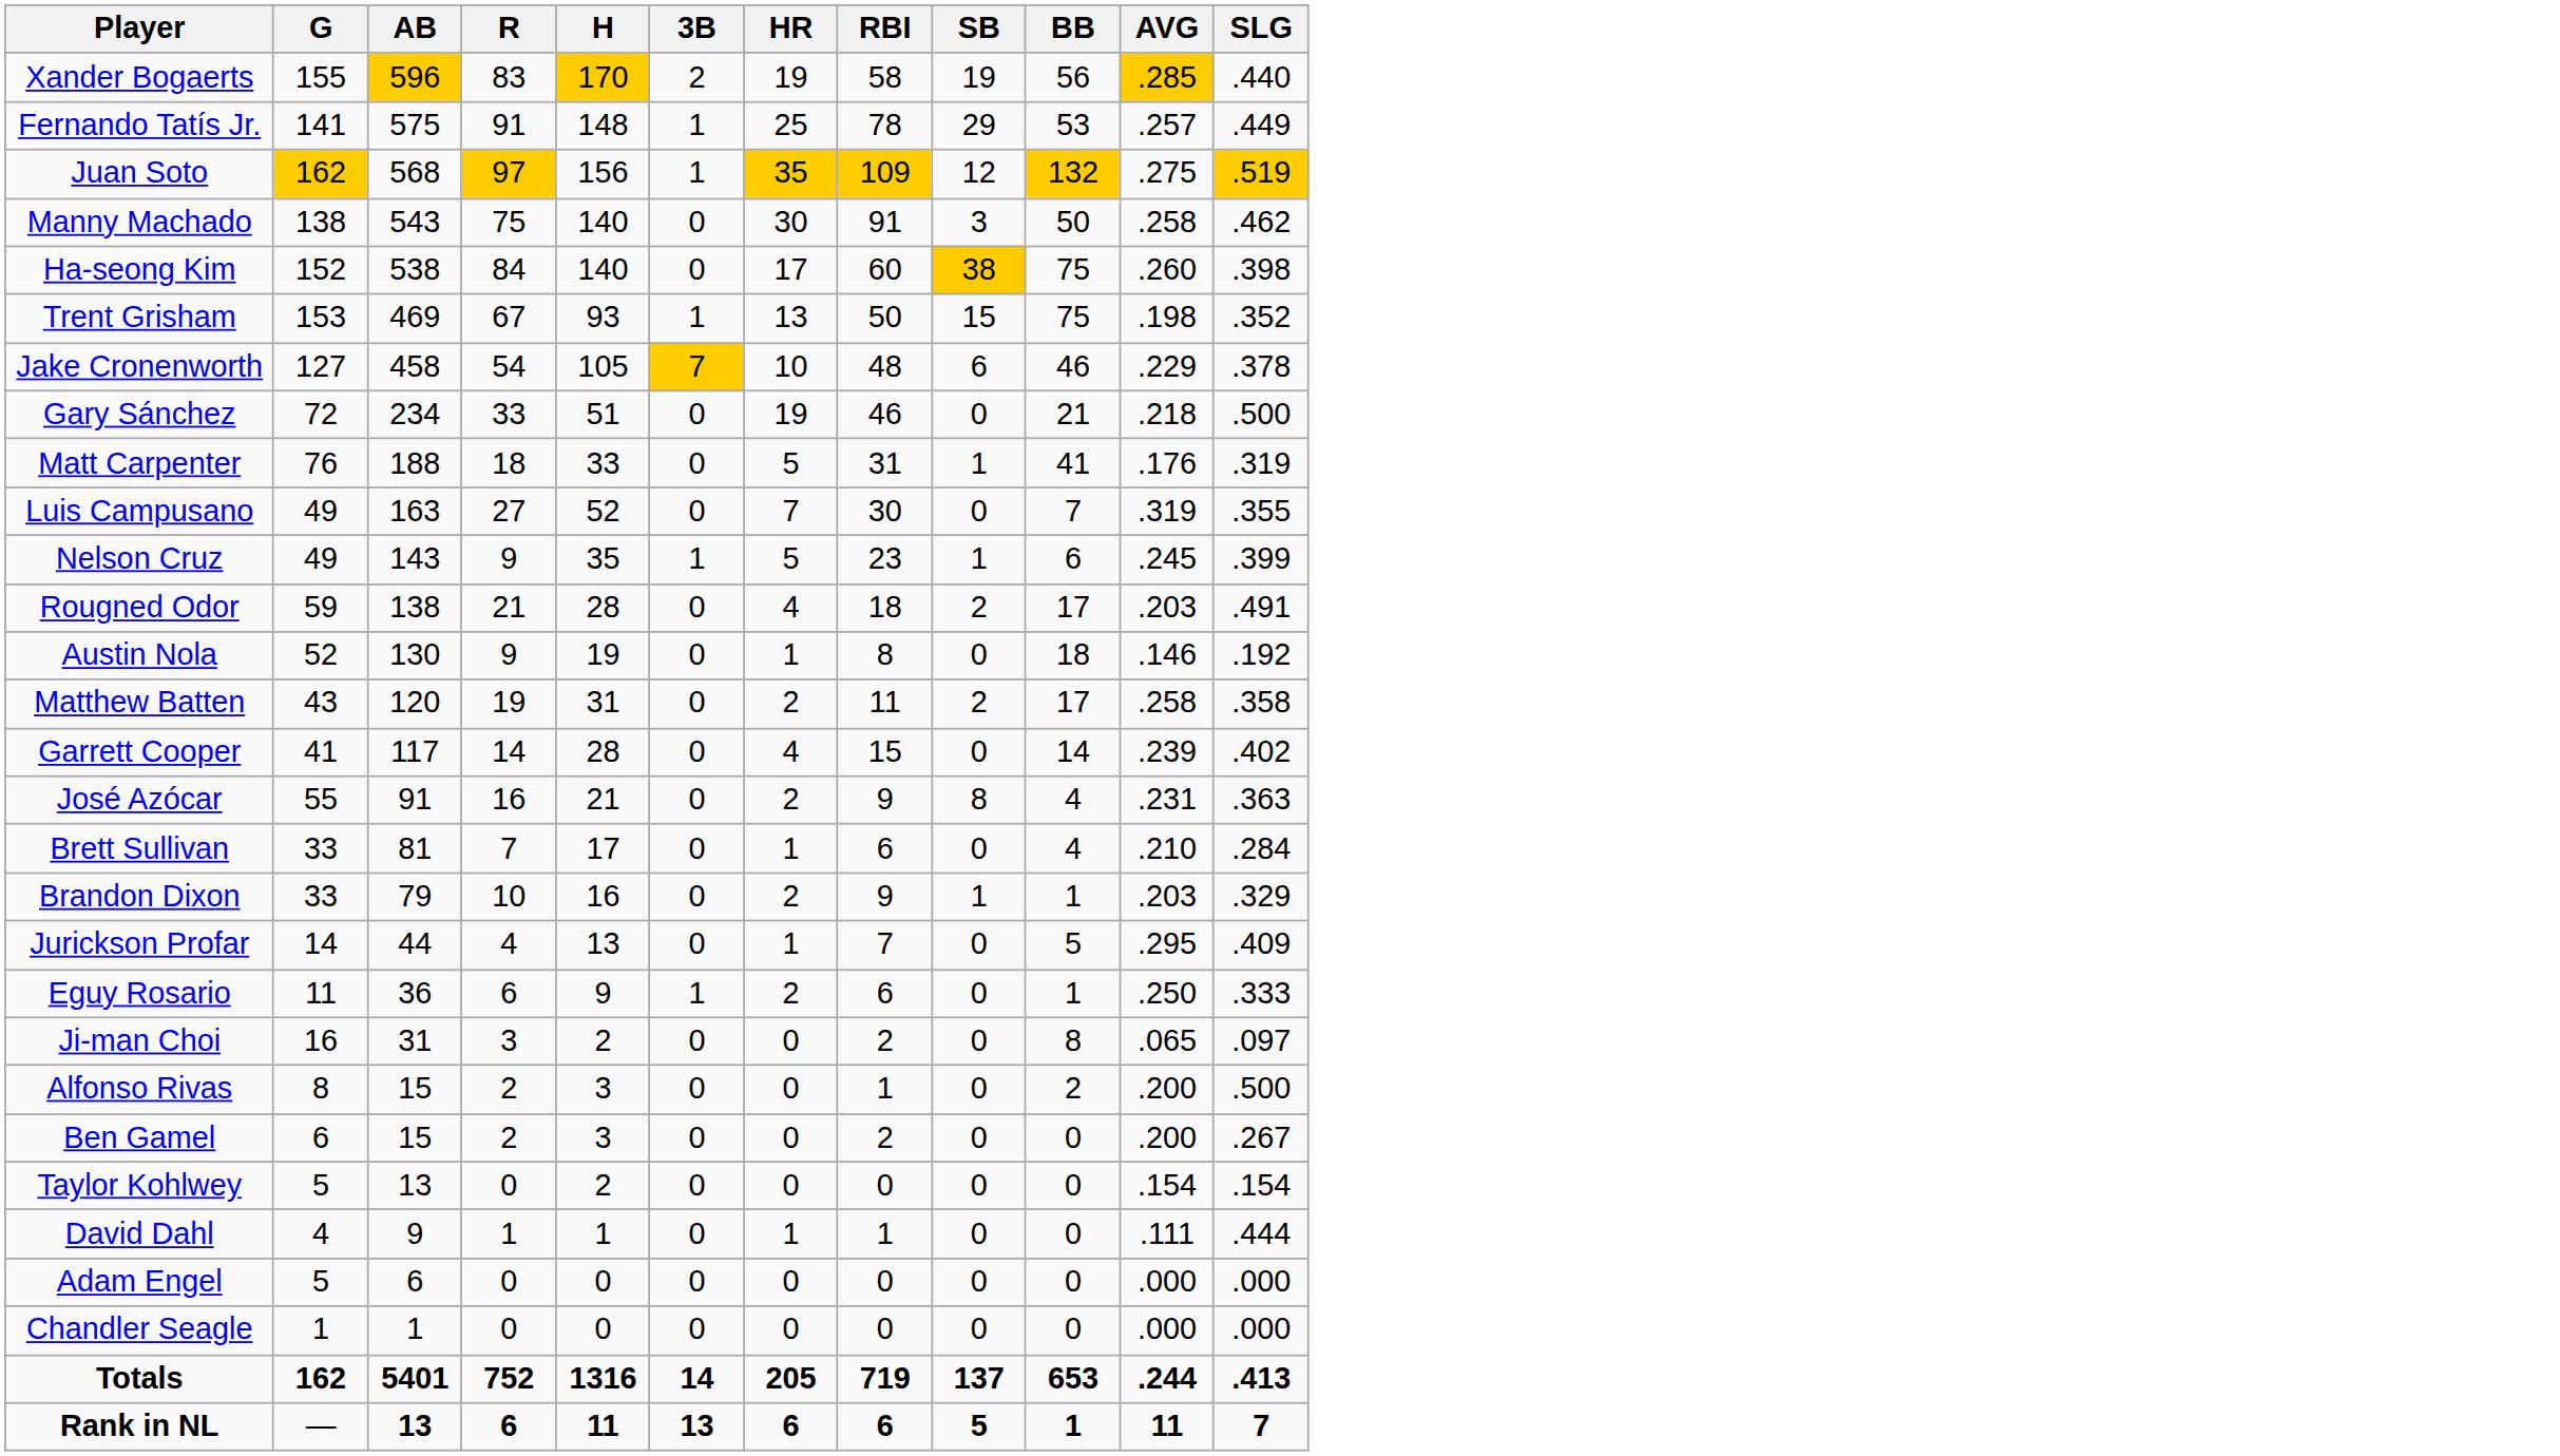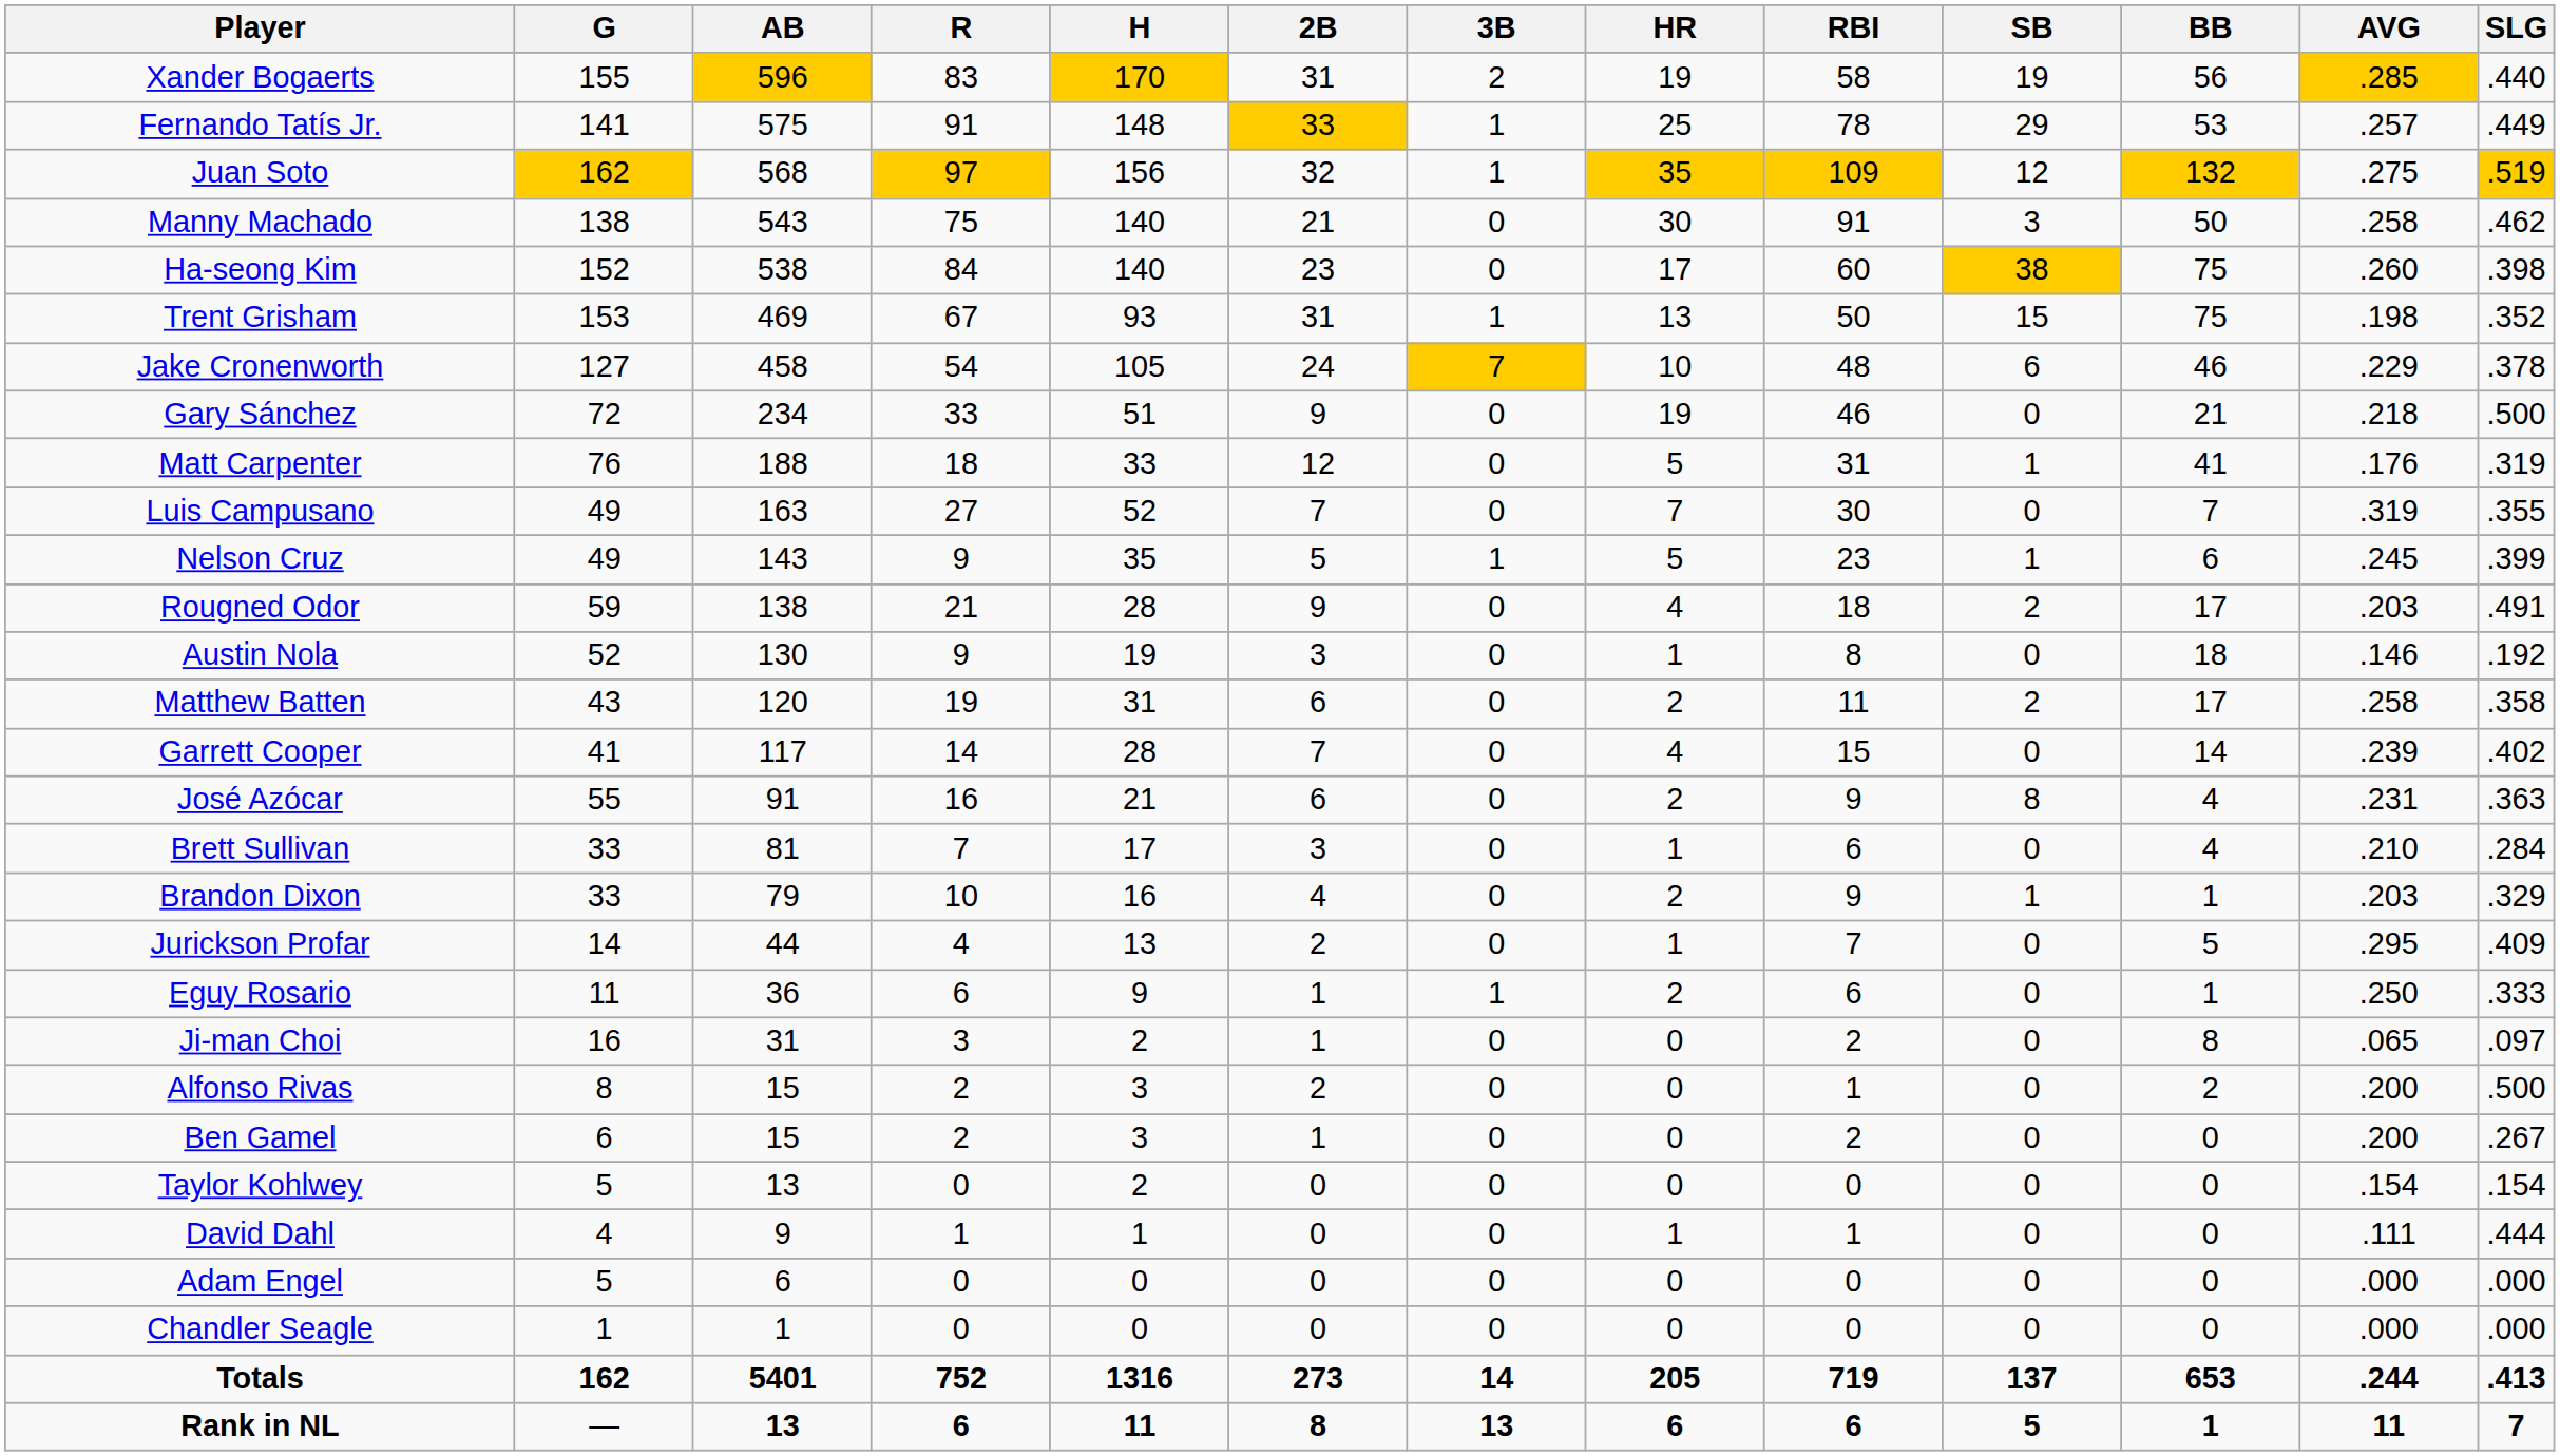+ column: 2B | 31 | 33 | 32 | 21 | 23 | 31 | 24 | 9 | 12 | 7 | 5 | 9 | 3 | 6 | 7 | 6 | 3 | 4 | 2 | 1 | 1 | 2 | 1 | 0 | 0 | 0 | 0 | 273 | 8
